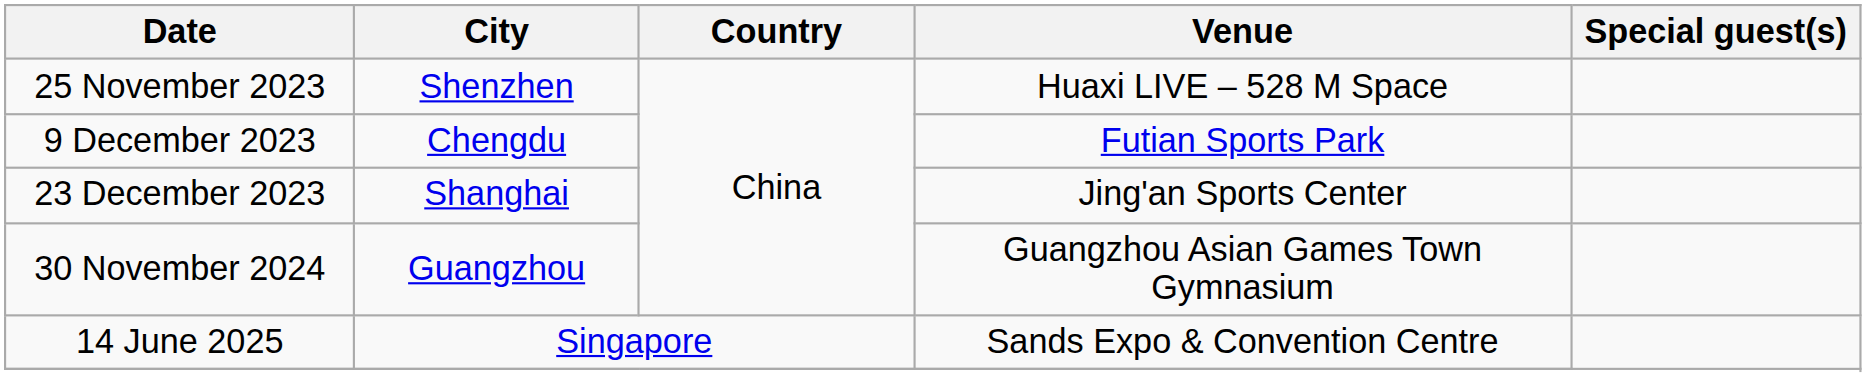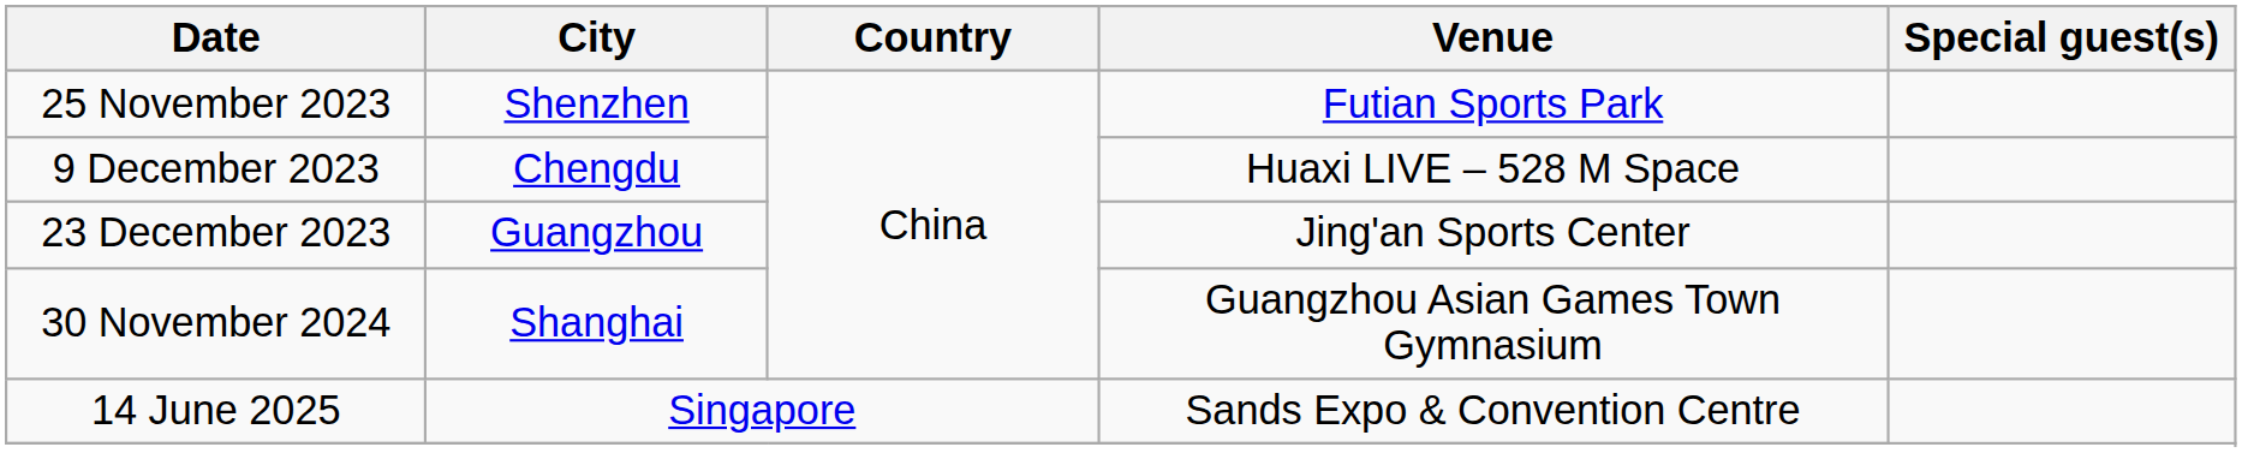25 November 2023 | Venue: Huaxi LIVE – 528 M Space -> Futian Sports Park
9 December 2023 | Venue: Futian Sports Park -> Huaxi LIVE – 528 M Space
23 December 2023 | City: Shanghai -> Guangzhou
30 November 2024 | City: Guangzhou -> Shanghai
